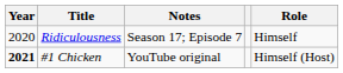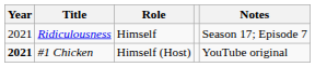columns swapped: Role <-> Notes
Ridiculousness | Year: 2020 -> 2021
